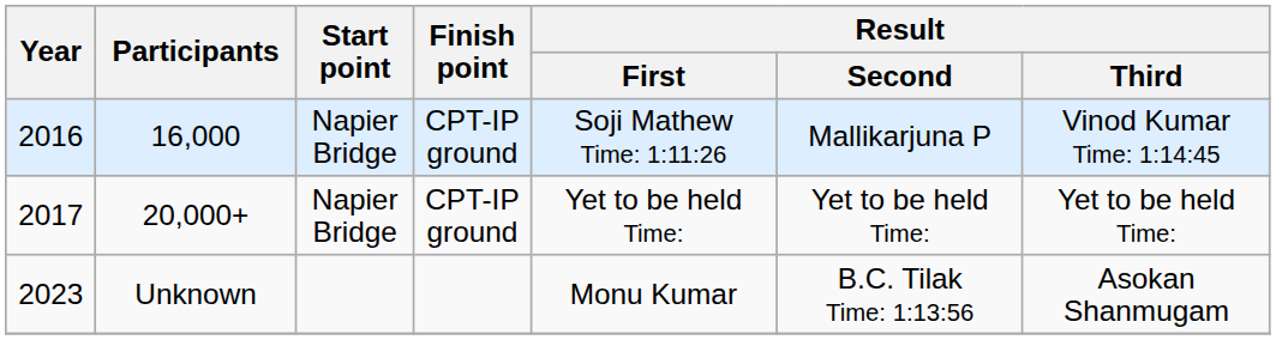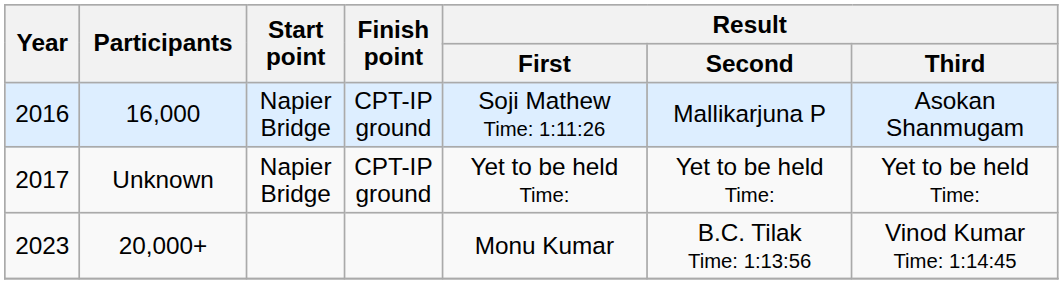2016 | Result / Third: Vinod Kumar Time: 1:14:45 -> Asokan Shanmugam
2017 | Participants: 20,000+ -> Unknown
2023 | Participants: Unknown -> 20,000+
2023 | Result / Third: Asokan Shanmugam -> Vinod Kumar Time: 1:14:45
